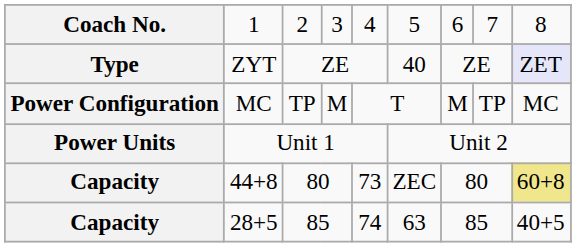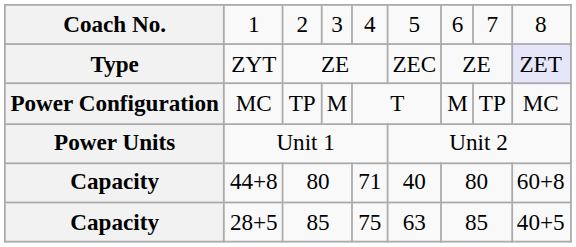ZYT | column 6: 40 -> ZEC
44+8 | column 5: 73 -> 71
44+8 | column 6: ZEC -> 40
44+8 | column 9: khaki background -> no background
28+5 | column 5: 74 -> 75
